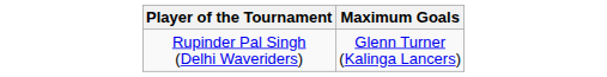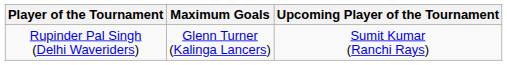+ column: Upcoming Player of the Tournament | Sumit Kumar (Ranchi Rays)
